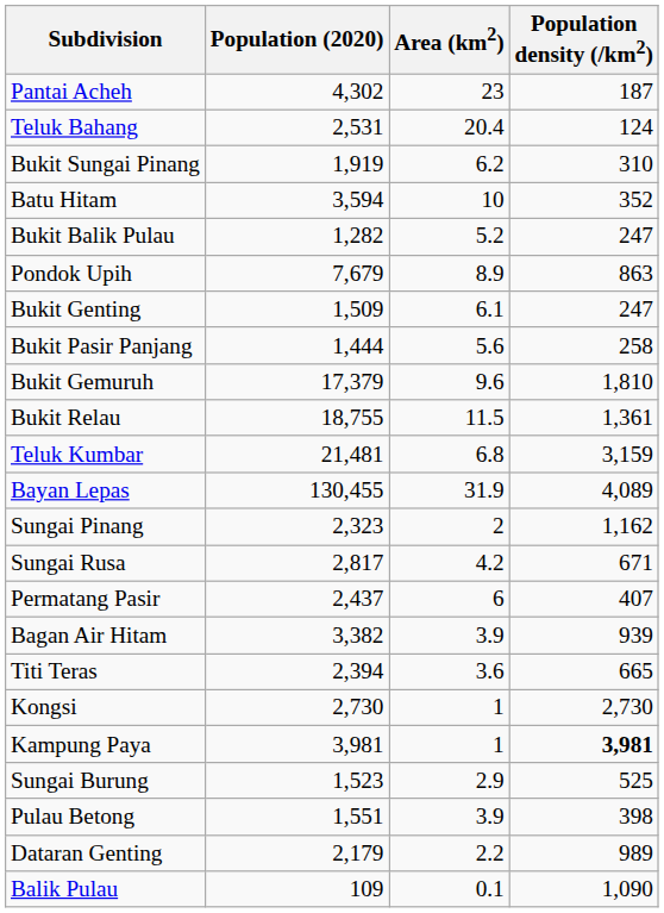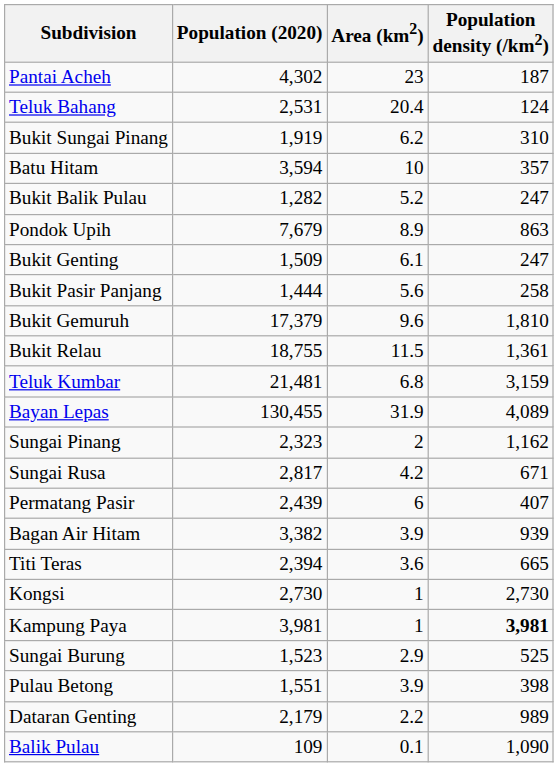Batu Hitam | Population density (/km2): 352 -> 357
Permatang Pasir | Population (2020): 2,437 -> 2,439
